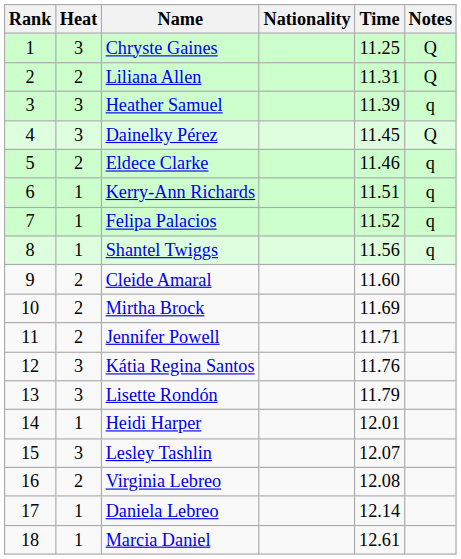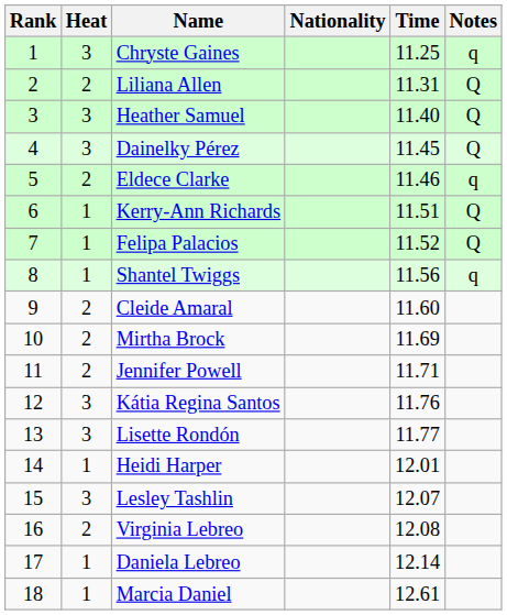Chryste Gaines | Notes: Q -> q
Heather Samuel | Time: 11.39 -> 11.40
Heather Samuel | Notes: q -> Q
Kerry-Ann Richards | Notes: q -> Q
Felipa Palacios | Notes: q -> Q
Lisette Rondón | Time: 11.79 -> 11.77
